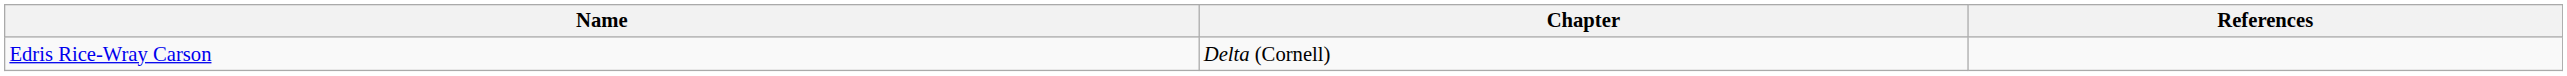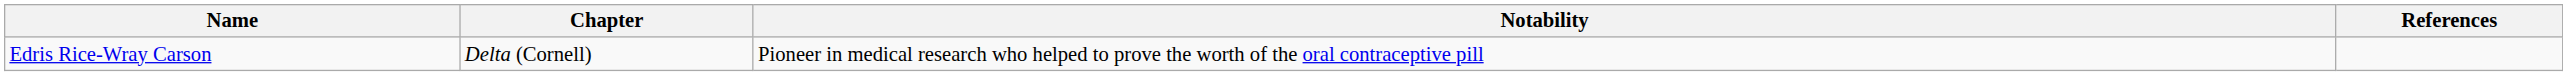+ column: Notability | Pioneer in medical research who helped to prove the worth of the oral contraceptive pill
